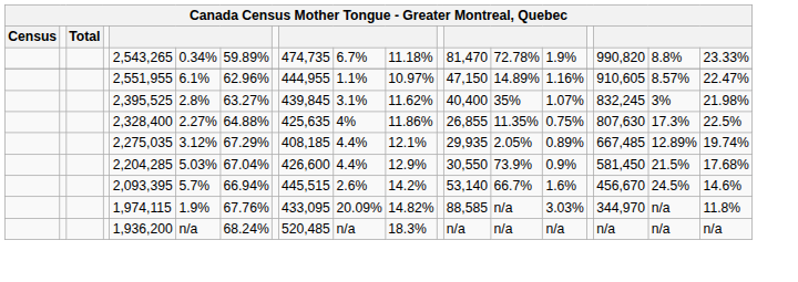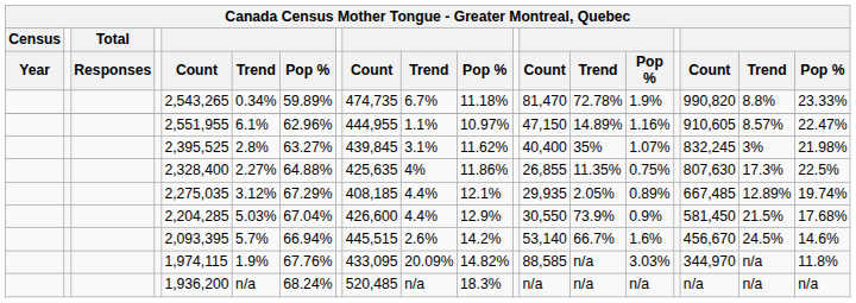+ row: Year | Responses | Count | Trend | Pop % | Count | Trend | Pop % | Count | Trend | Pop % | Count | Trend | Pop %
